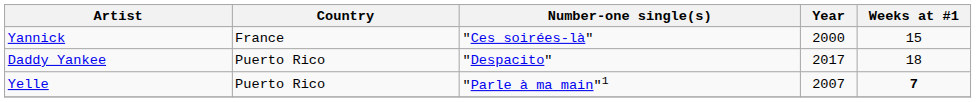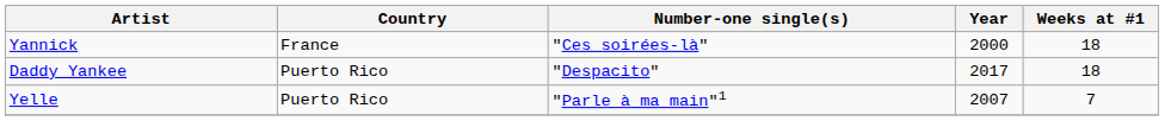Yannick | Weeks at #1: 15 -> 18
Yelle | Weeks at #1: bold -> normal
